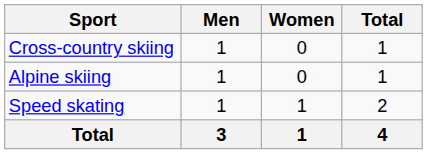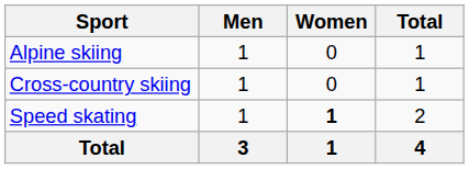rows swapped: Alpine skiing <-> Cross-country skiing
Speed skating | Women: normal -> bold
